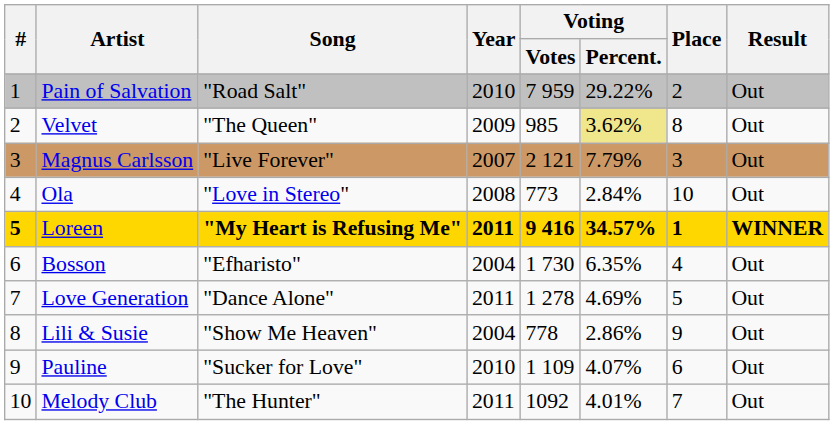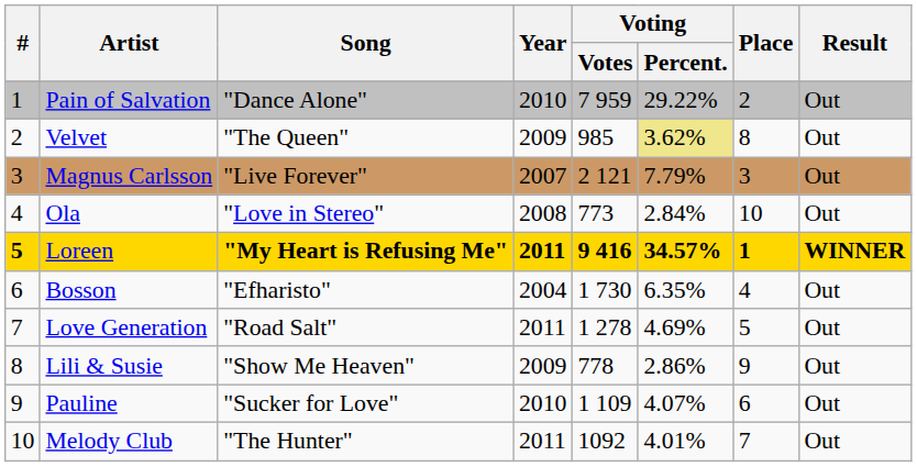Pain of Salvation | Song: "Road Salt" -> "Dance Alone"
Love Generation | Song: "Dance Alone" -> "Road Salt"
Lili & Susie | Year: 2004 -> 2009
